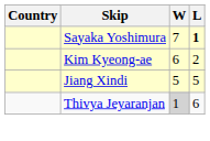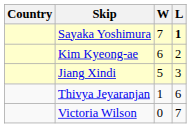Jiang Xindi | L: 5 -> 3
Thivya Jeyaranjan | W: lightgrey background -> no background
+ row: Victoria Wilson | 0 | 7
